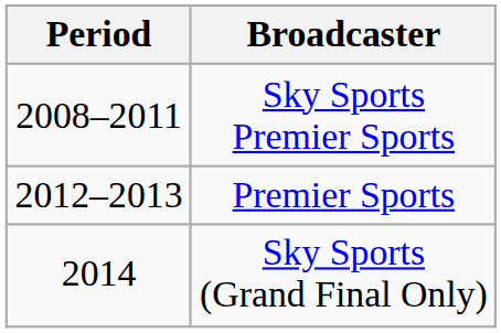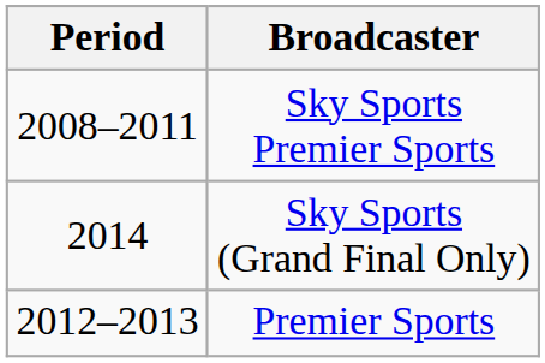rows swapped: Premier Sports <-> Sky Sports (Grand Final Only)
